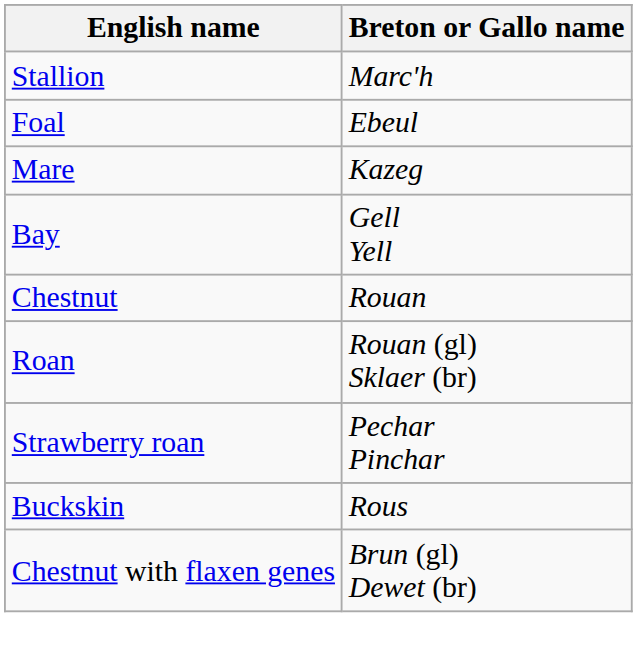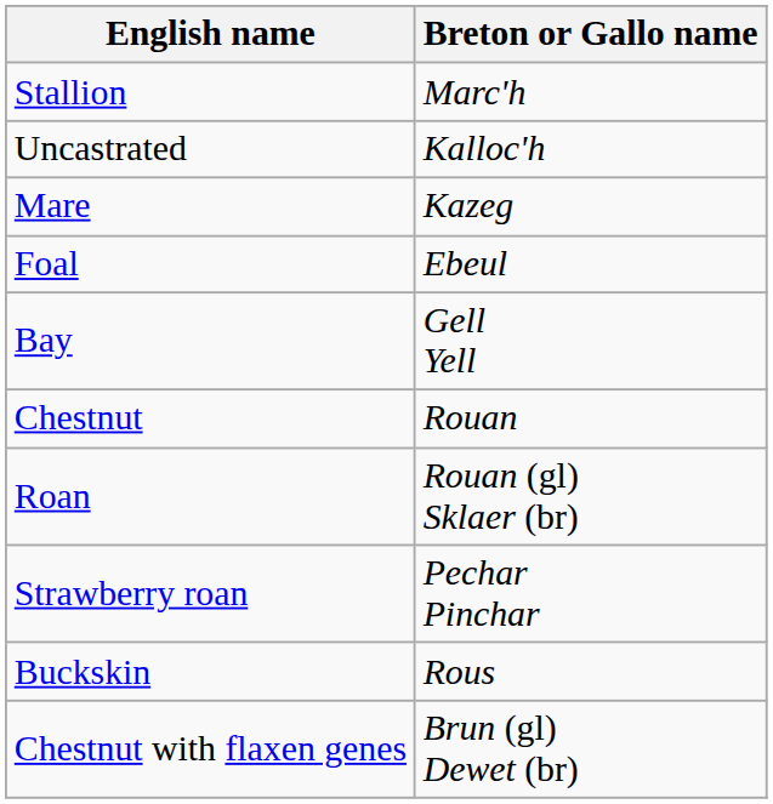+ row: Uncastrated | Kalloc'h
rows swapped: Mare <-> Foal
